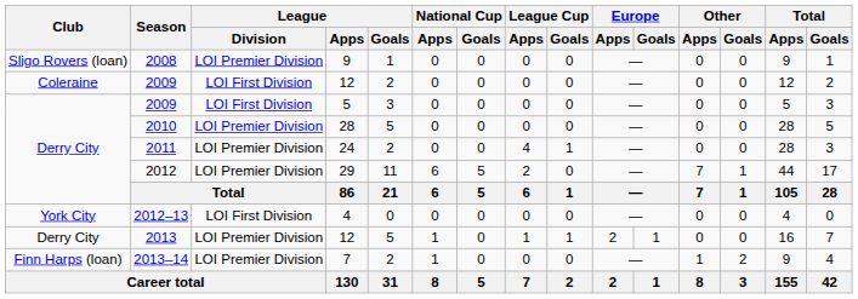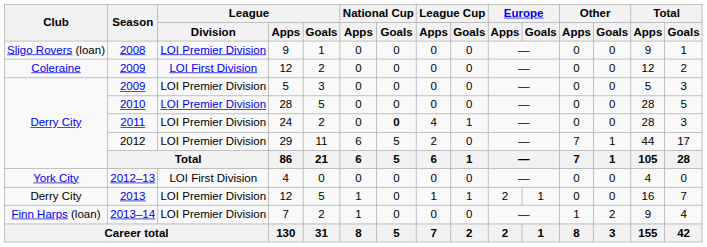2009 / 5 | League / Division: LOI First Division -> LOI Premier Division
2011 | National Cup / Goals: normal -> bold
